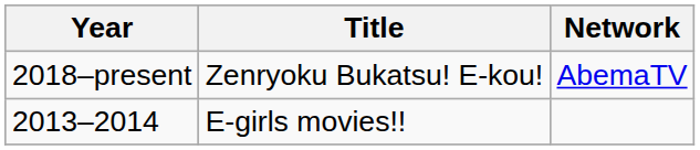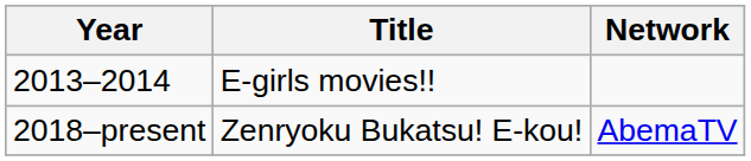rows swapped: 2013–2014 <-> 2018–present
